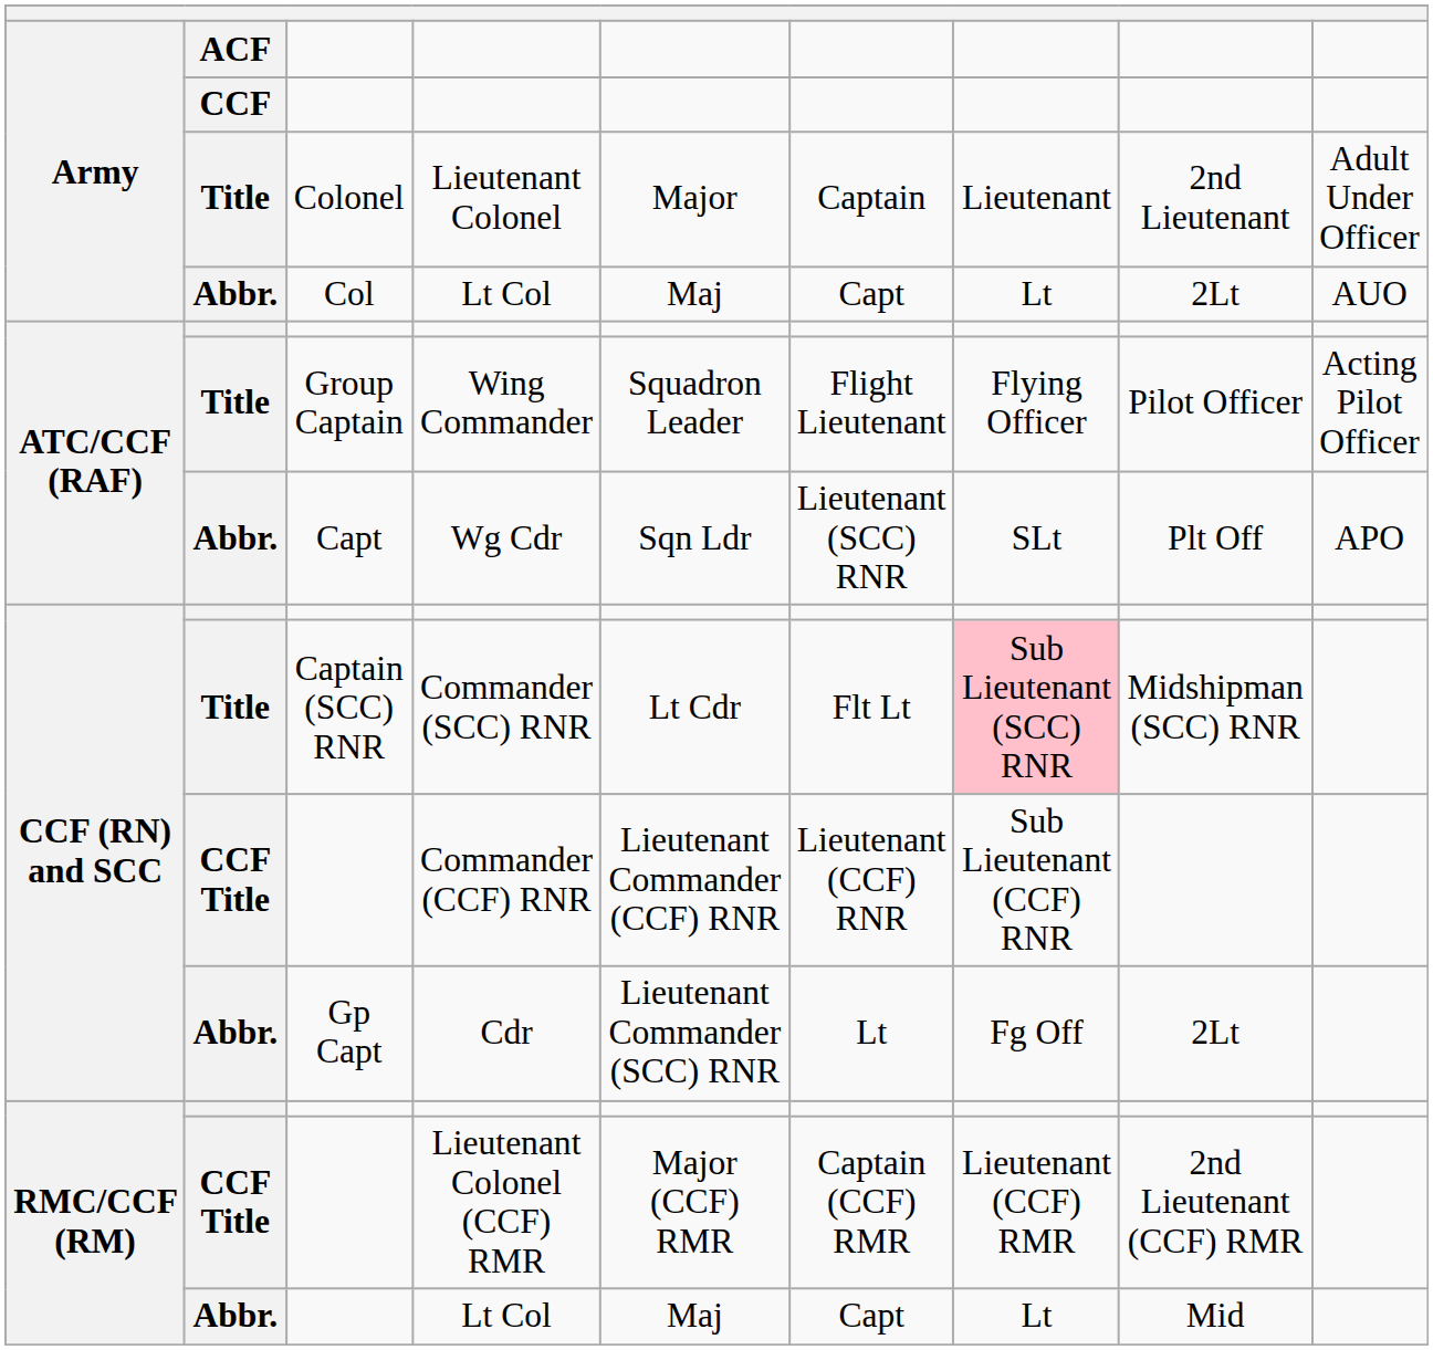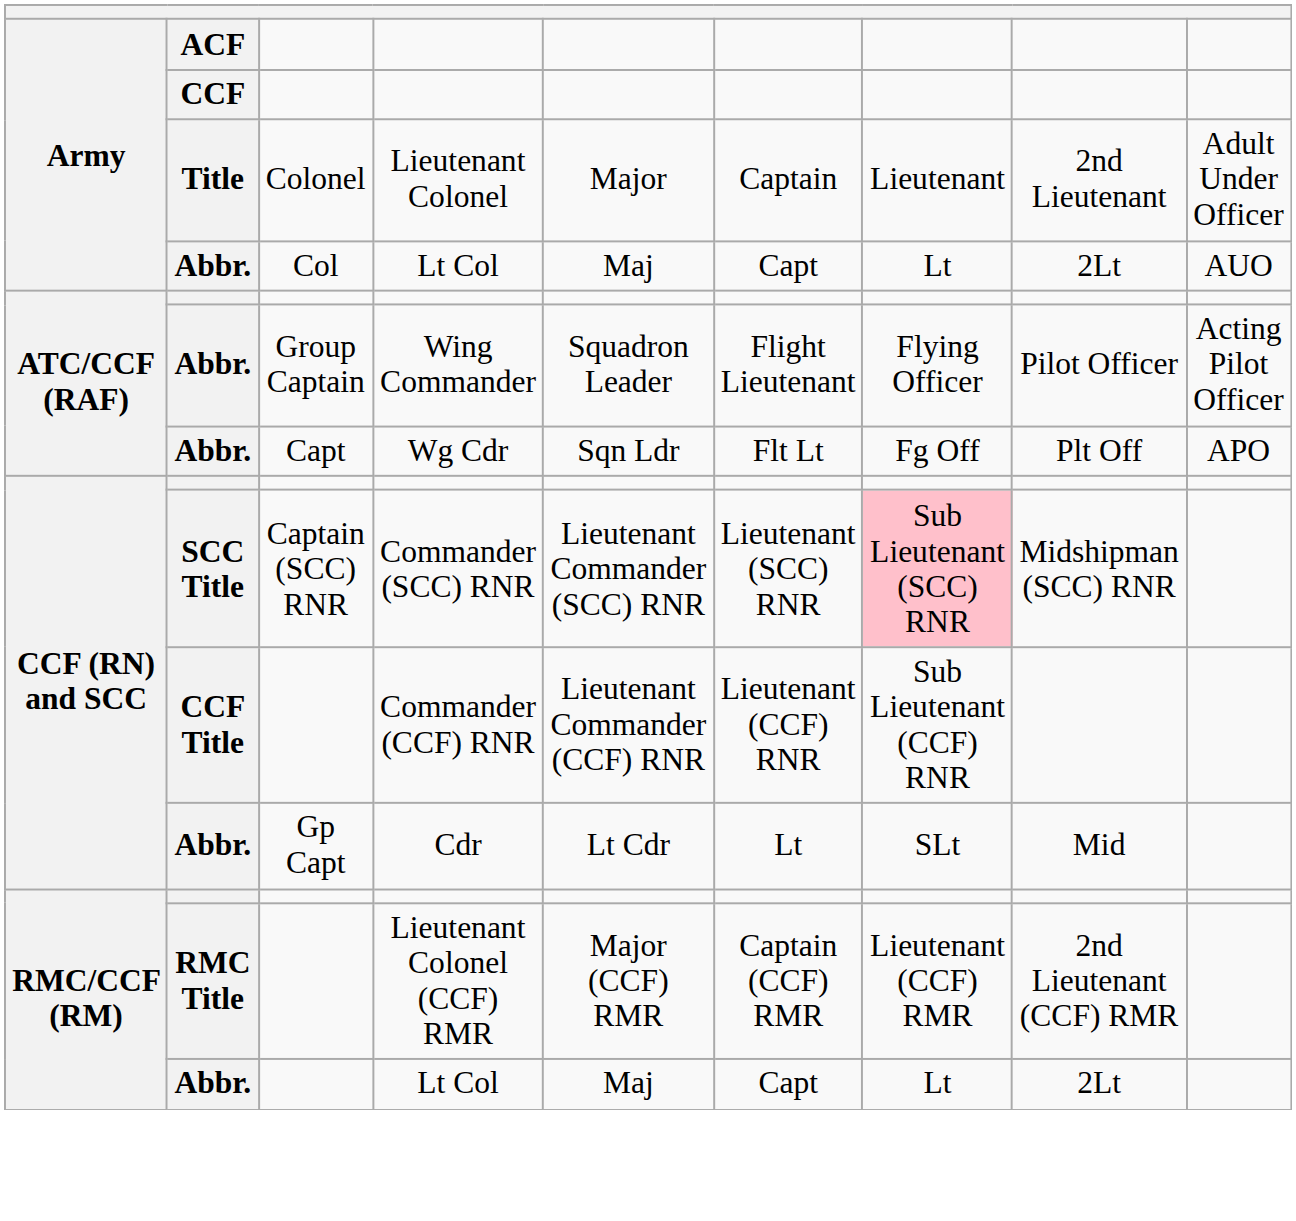Wing Commander | ACF: Title -> Abbr.
Wg Cdr | column 6: Lieutenant (SCC) RNR -> Flt Lt
Wg Cdr | column 7: SLt -> Fg Off
Commander (SCC) RNR | ACF: Title -> SCC Title
Commander (SCC) RNR | column 5: Lt Cdr -> Lieutenant Commander (SCC) RNR
Commander (SCC) RNR | column 6: Flt Lt -> Lieutenant (SCC) RNR
Cdr | column 5: Lieutenant Commander (SCC) RNR -> Lt Cdr
Cdr | column 7: Fg Off -> SLt
Cdr | column 8: 2Lt -> Mid
Lieutenant Colonel (CCF) RMR | ACF: CCF Title -> RMC Title
RMC/CCF (RM) / Lt Col | column 8: Mid -> 2Lt
